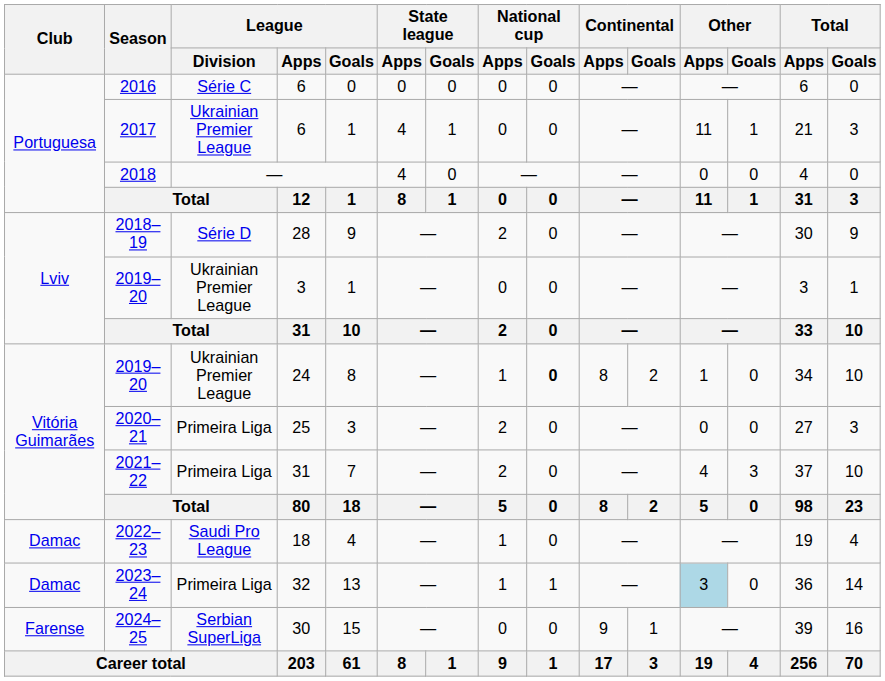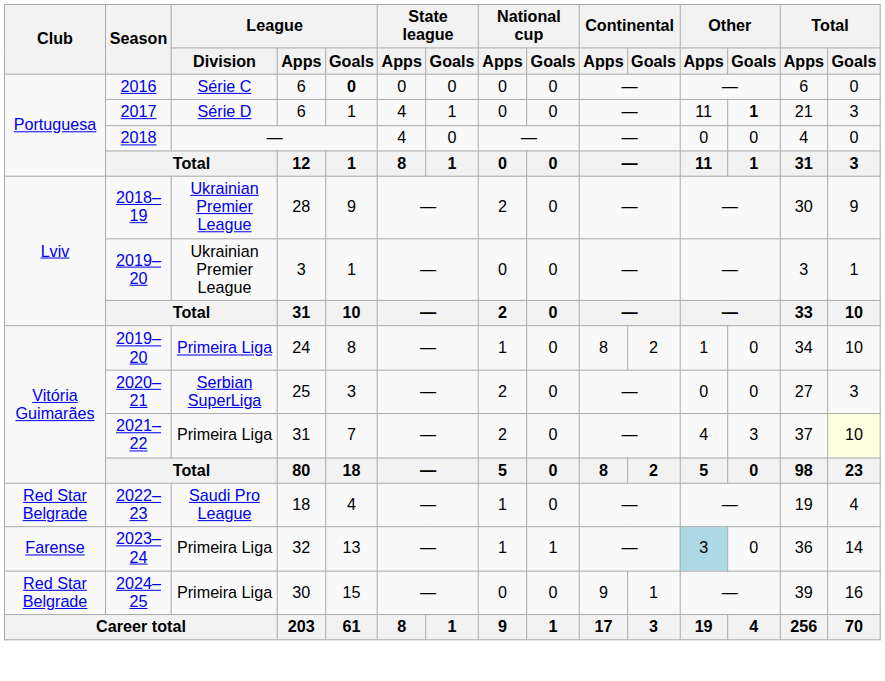2016 | League / Goals: normal -> bold
2017 | League / Division: Ukrainian Premier League -> Série D
2017 | Other / Goals: normal -> bold
2018–19 | League / Division: Série D -> Ukrainian Premier League
2019–20 / 24 | League / Division: Ukrainian Premier League -> Primeira Liga
2019–20 / 24 | National cup / Goals: bold -> normal
2020–21 | League / Division: Primeira Liga -> Serbian SuperLiga
2021–22 | Total / Goals: no background -> lightyellow background
2022–23 | Club: Damac -> Red Star Belgrade
2023–24 | Club: Damac -> Farense
2024–25 | Club: Farense -> Red Star Belgrade
2024–25 | League / Division: Serbian SuperLiga -> Primeira Liga
